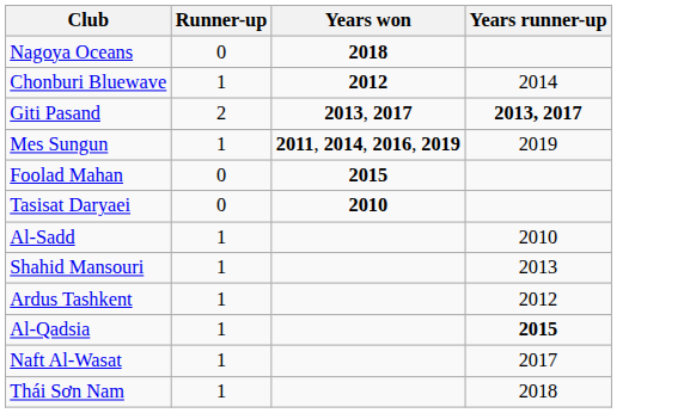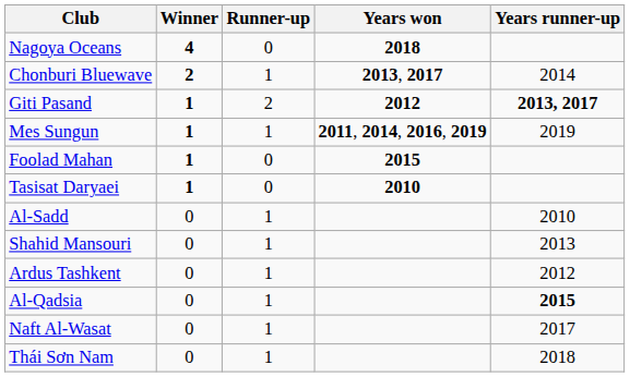+ column: Winner | 4 | 2 | 1 | 1 | 1 | 1 | 0 | 0 | 0 | 0 | 0 | 0
Chonburi Bluewave | Years won: 2012 -> 2013, 2017
Giti Pasand | Years won: 2013, 2017 -> 2012
